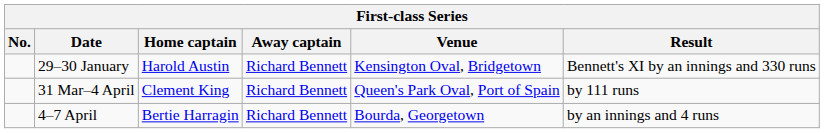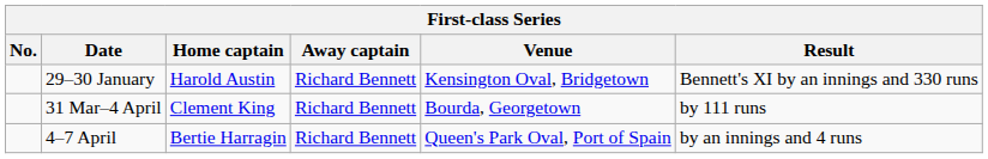31 Mar–4 April | Venue: Queen's Park Oval, Port of Spain -> Bourda, Georgetown
4–7 April | Venue: Bourda, Georgetown -> Queen's Park Oval, Port of Spain
